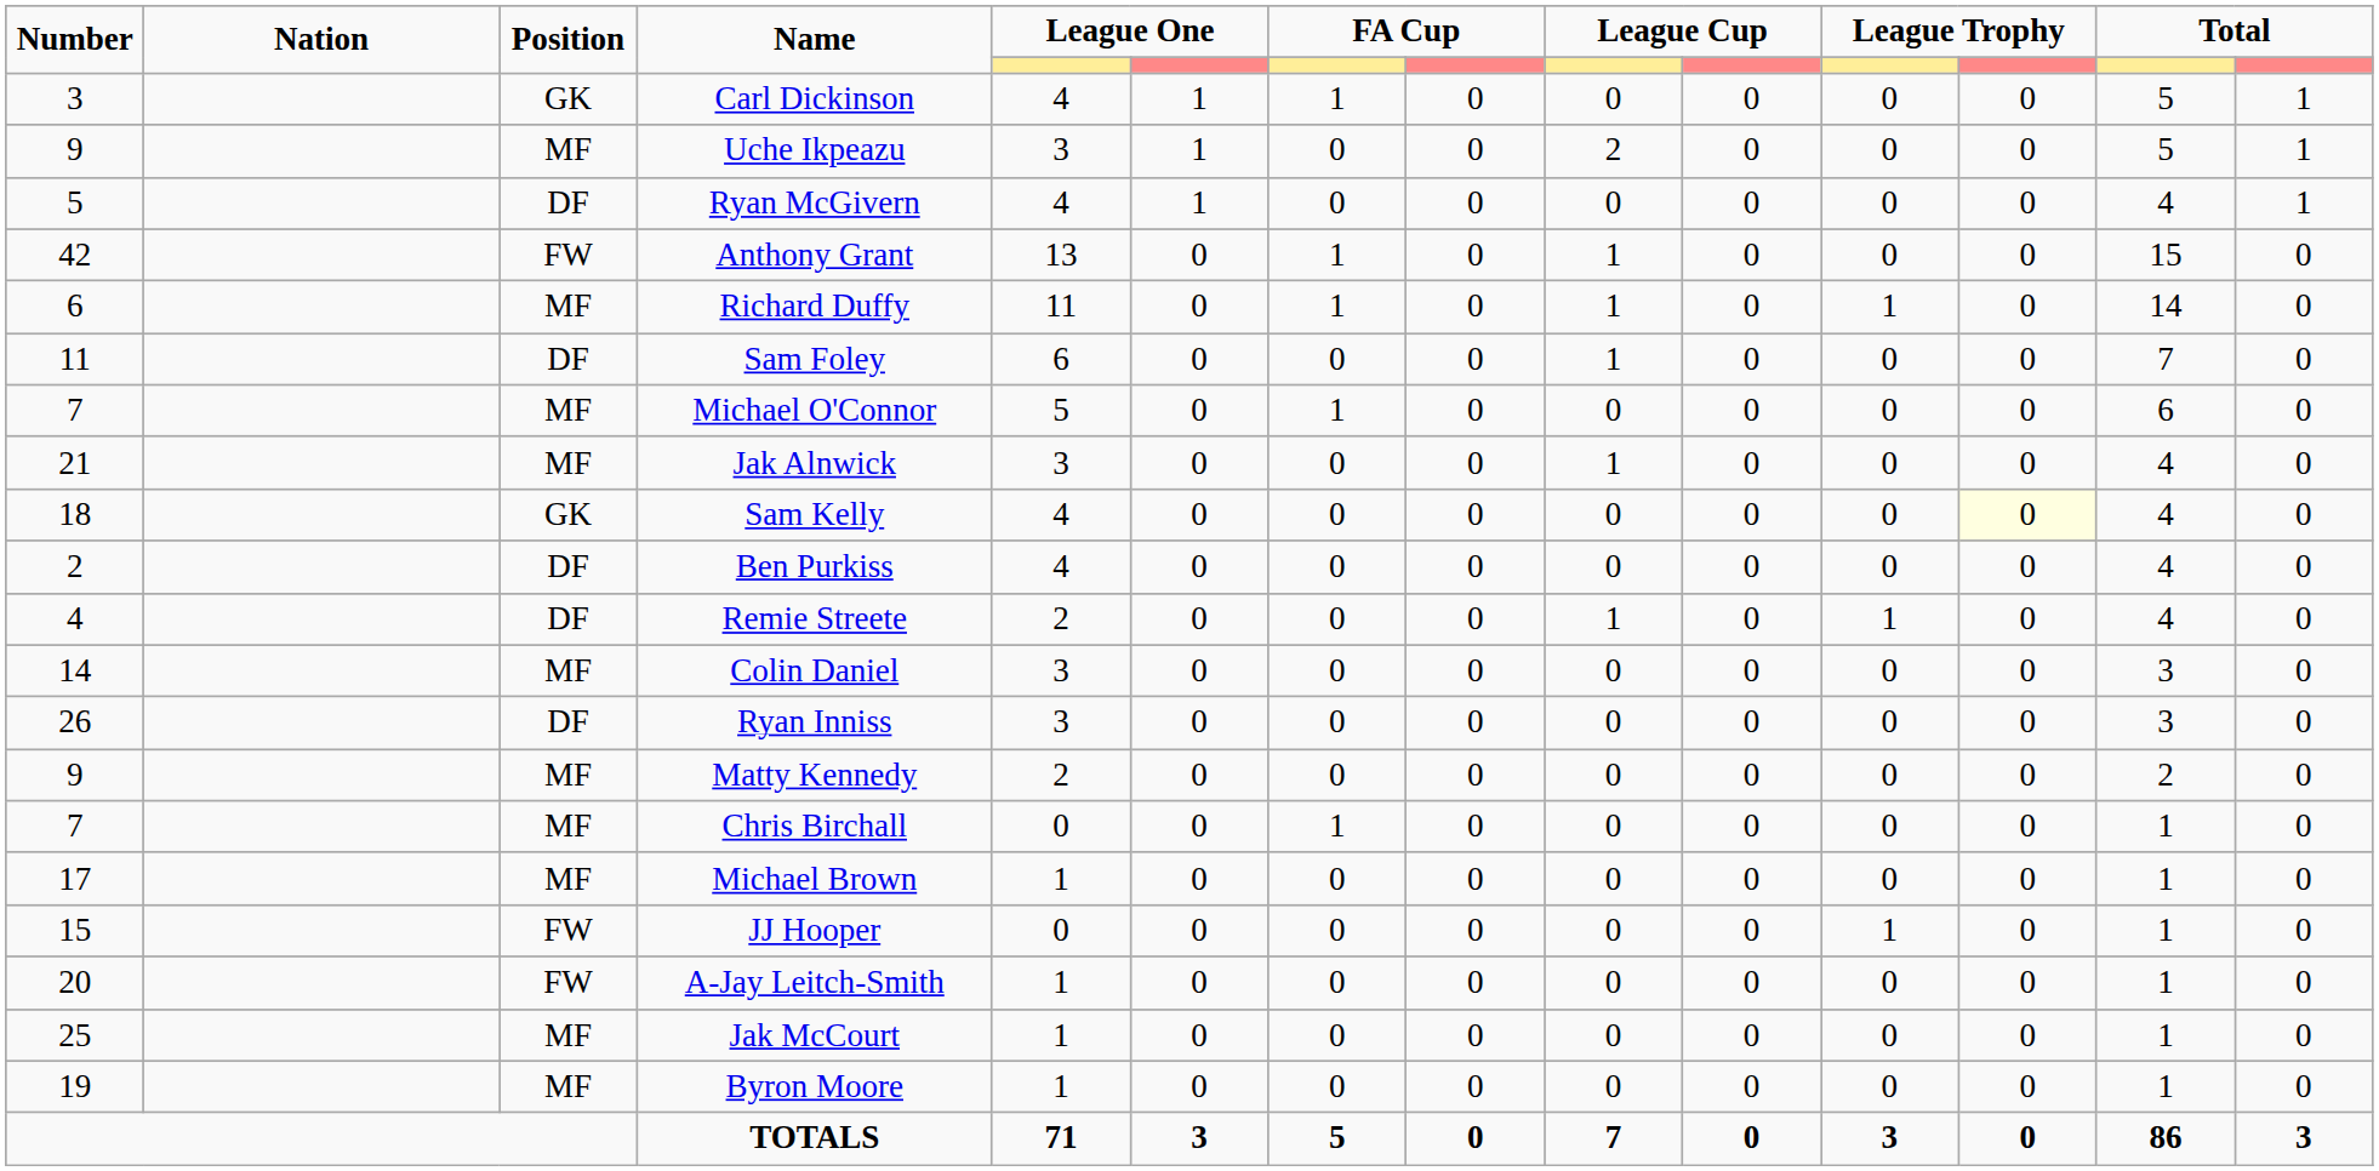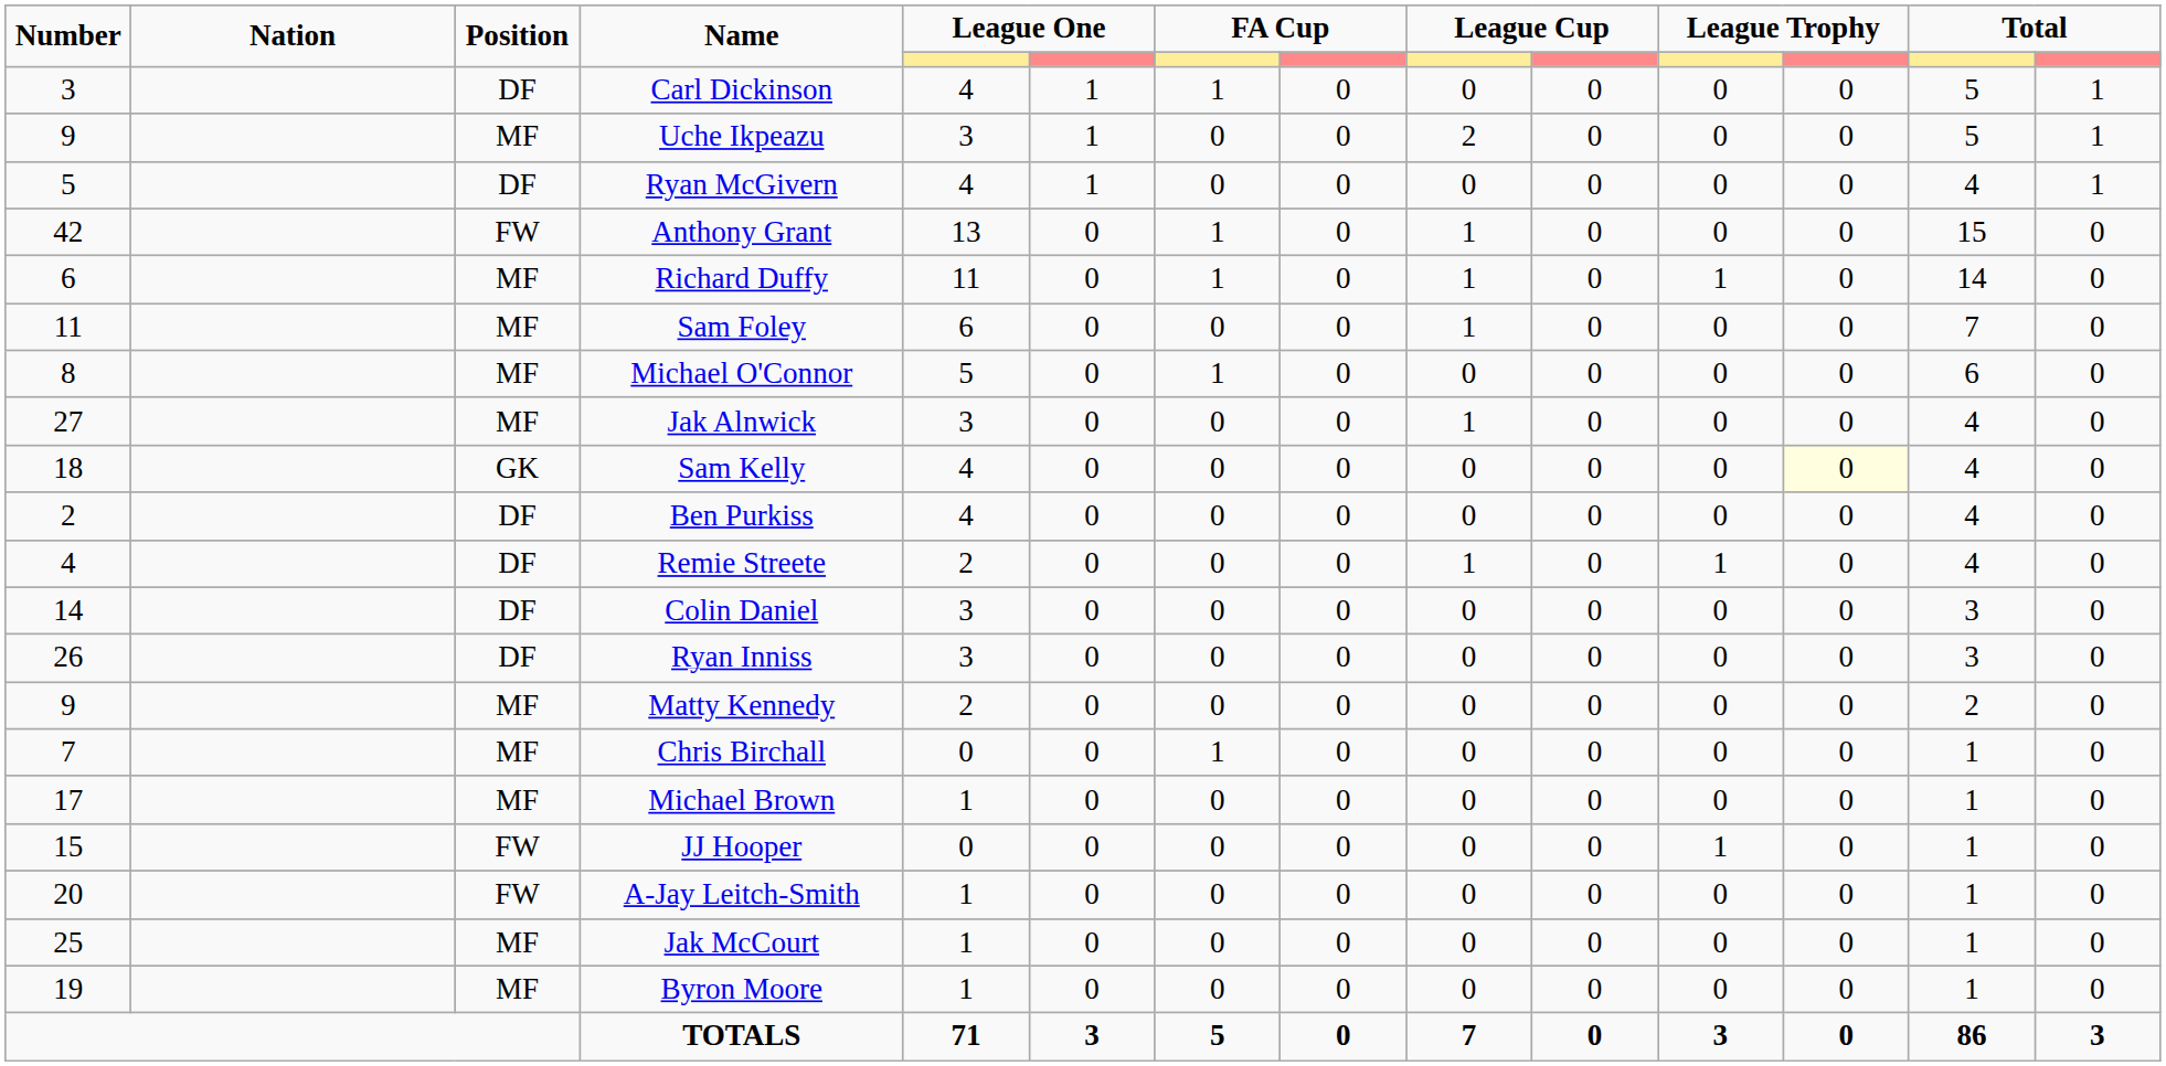Carl Dickinson | Position: GK -> DF
Sam Foley | Position: DF -> MF
Michael O'Connor | Number: 7 -> 8
Jak Alnwick | Number: 21 -> 27
Colin Daniel | Position: MF -> DF
